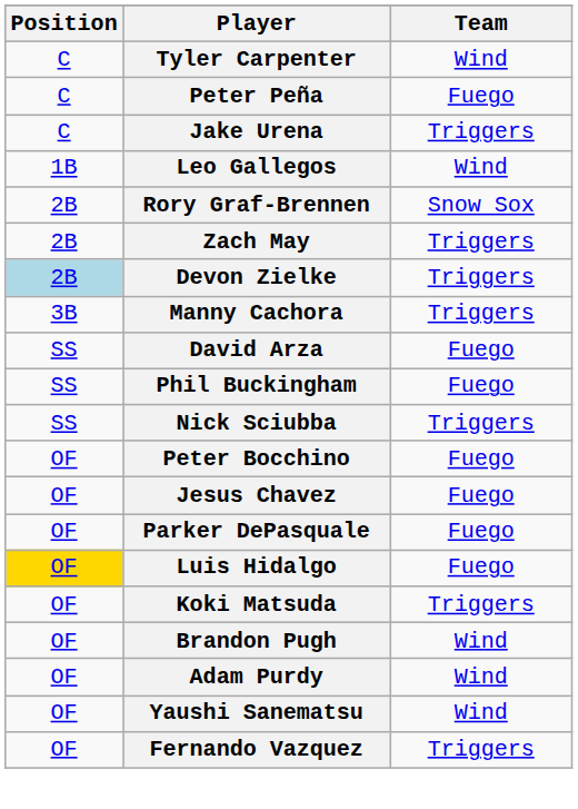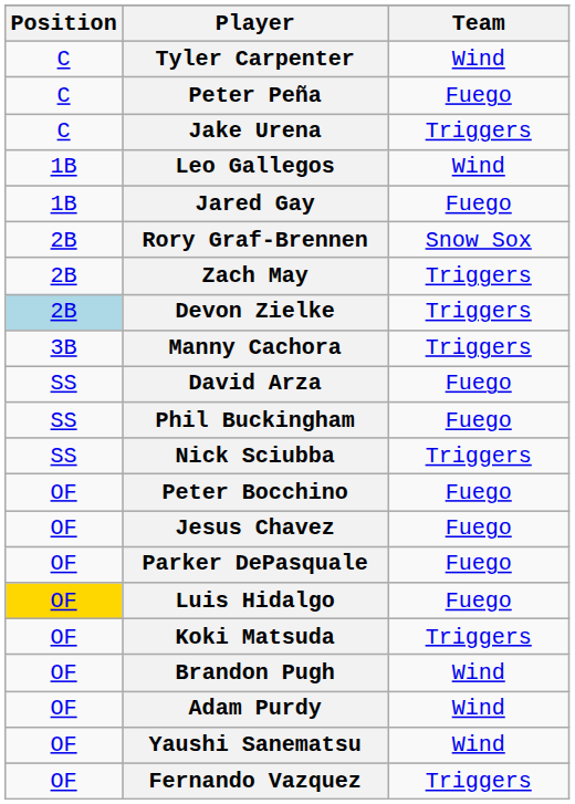+ row: 1B | Jared Gay | Fuego
